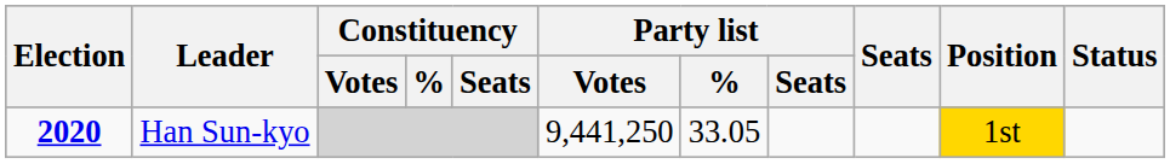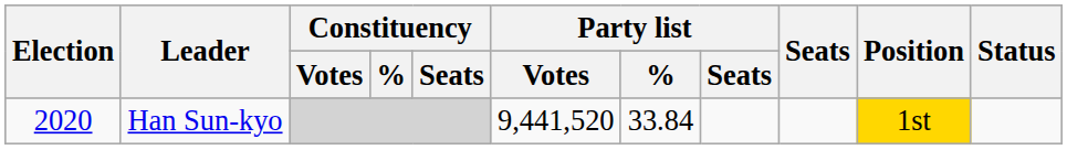Han Sun-kyo | Election: bold -> normal
Han Sun-kyo | Party list / Votes: 9,441,250 -> 9,441,520
Han Sun-kyo | Party list / %: 33.05 -> 33.84
